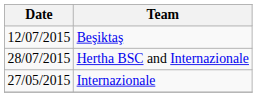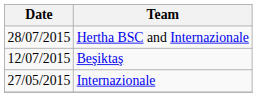rows swapped: Hertha BSC and Internazionale <-> Beşiktaş
